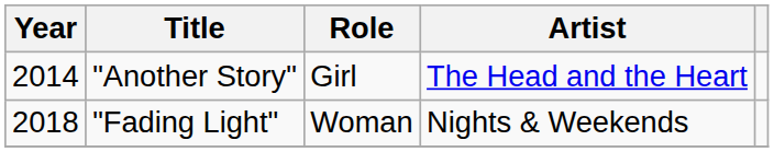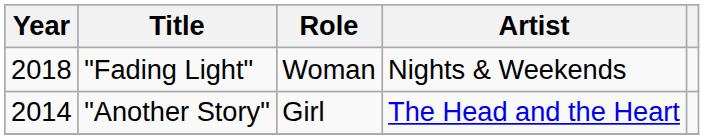rows swapped: "Another Story" <-> "Fading Light"
